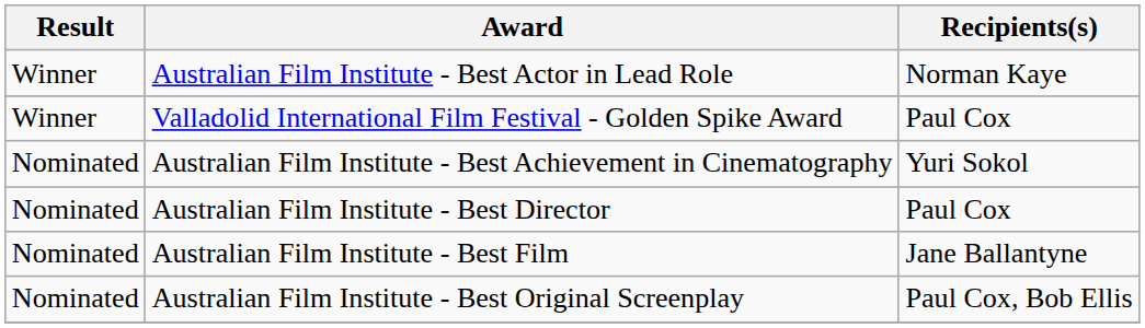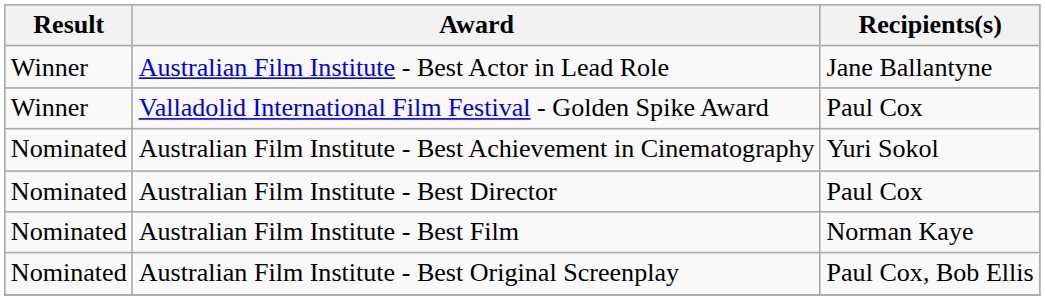Australian Film Institute - Best Actor in Lead Role | Recipients(s): Norman Kaye -> Jane Ballantyne
Australian Film Institute - Best Film | Recipients(s): Jane Ballantyne -> Norman Kaye
